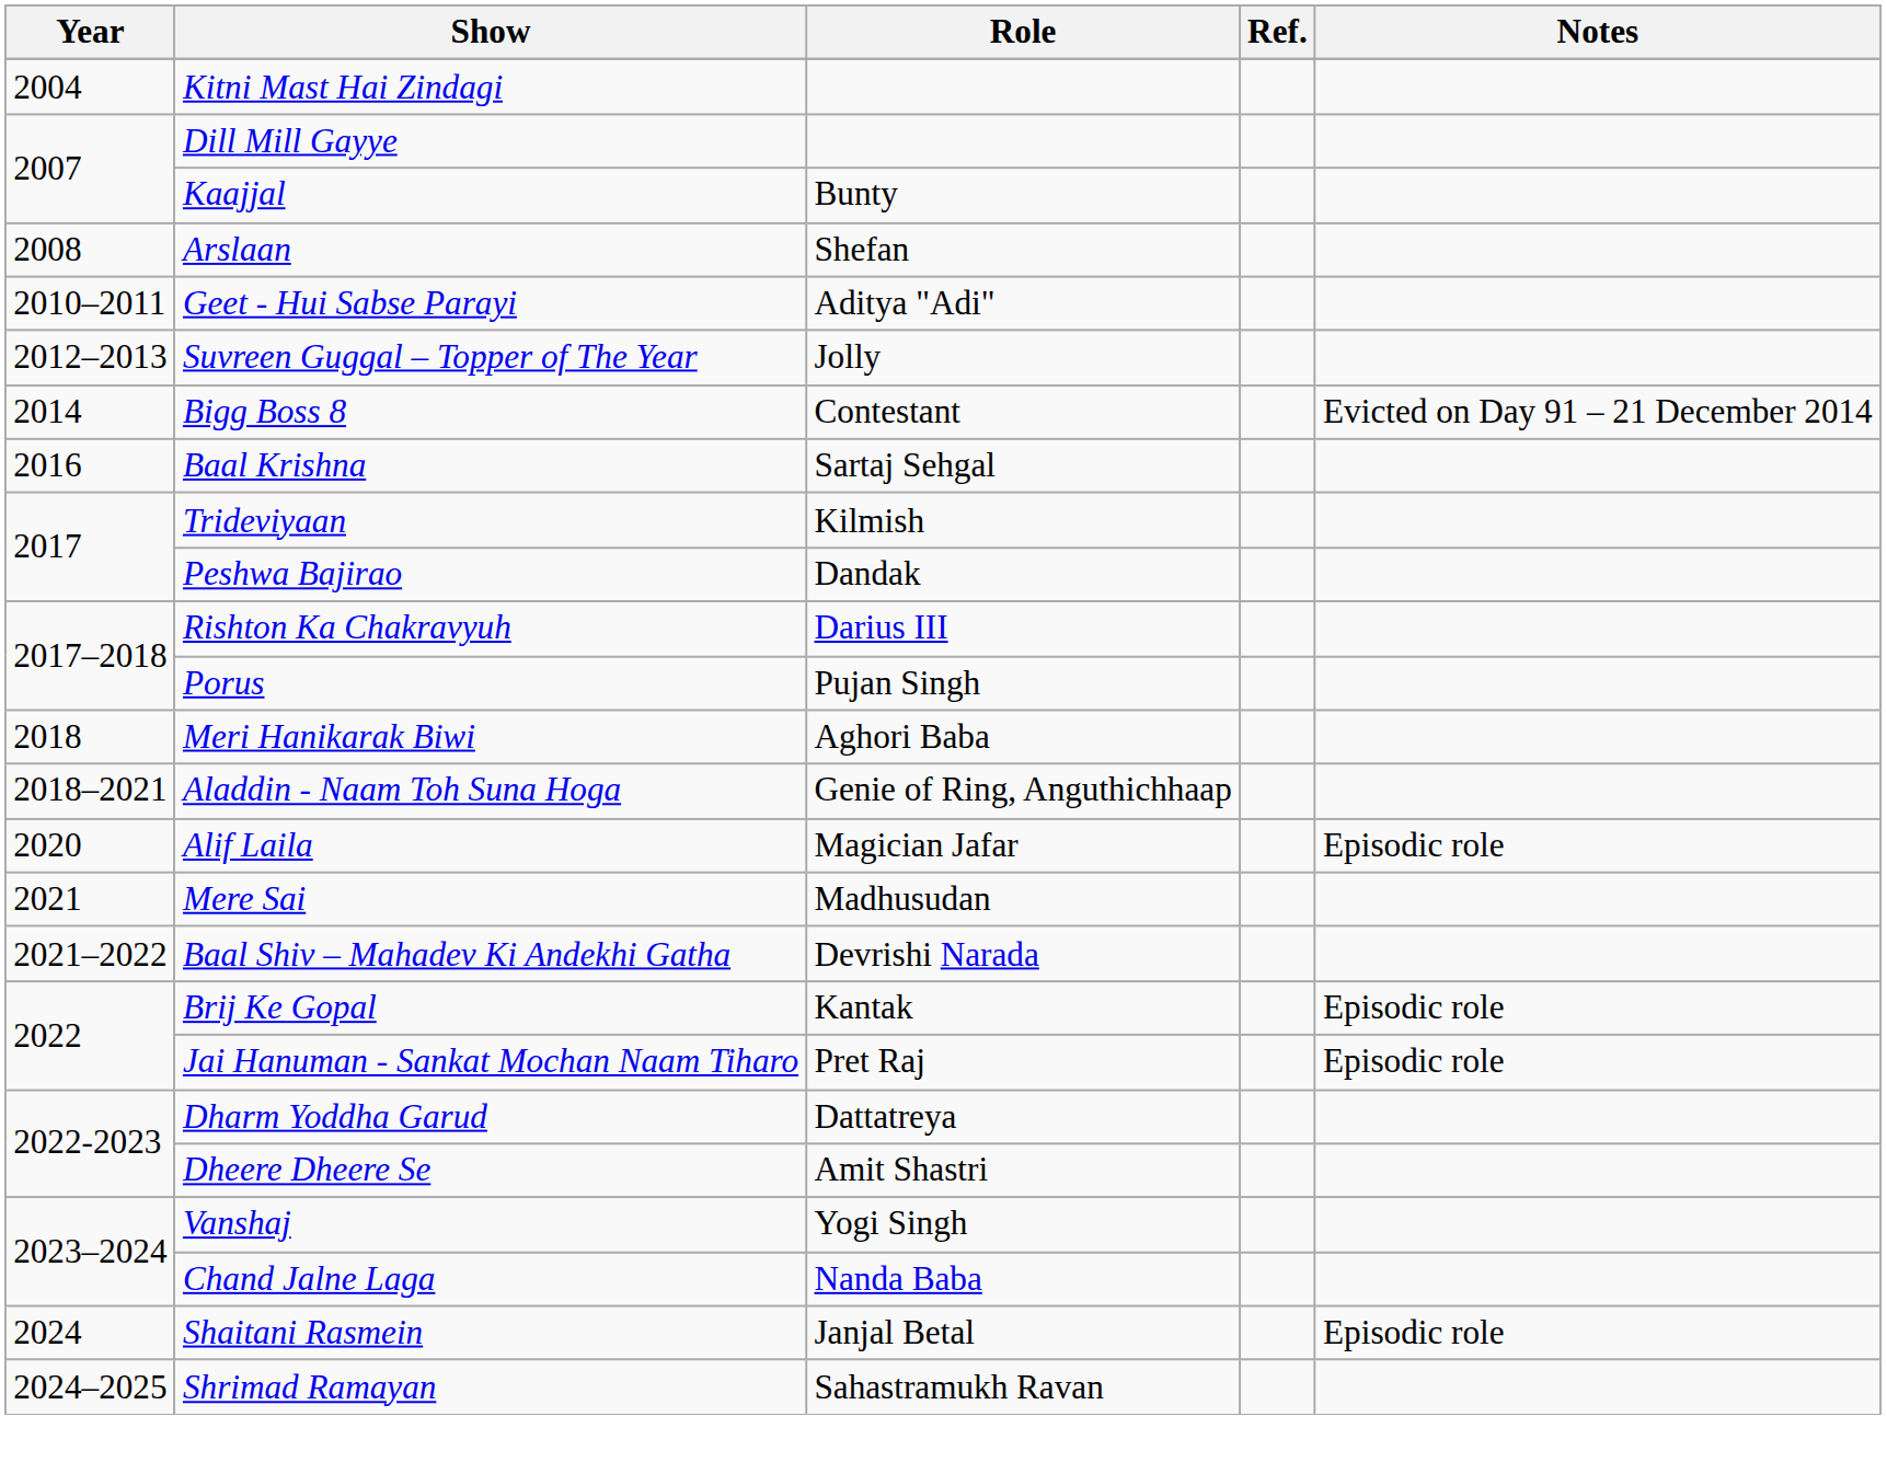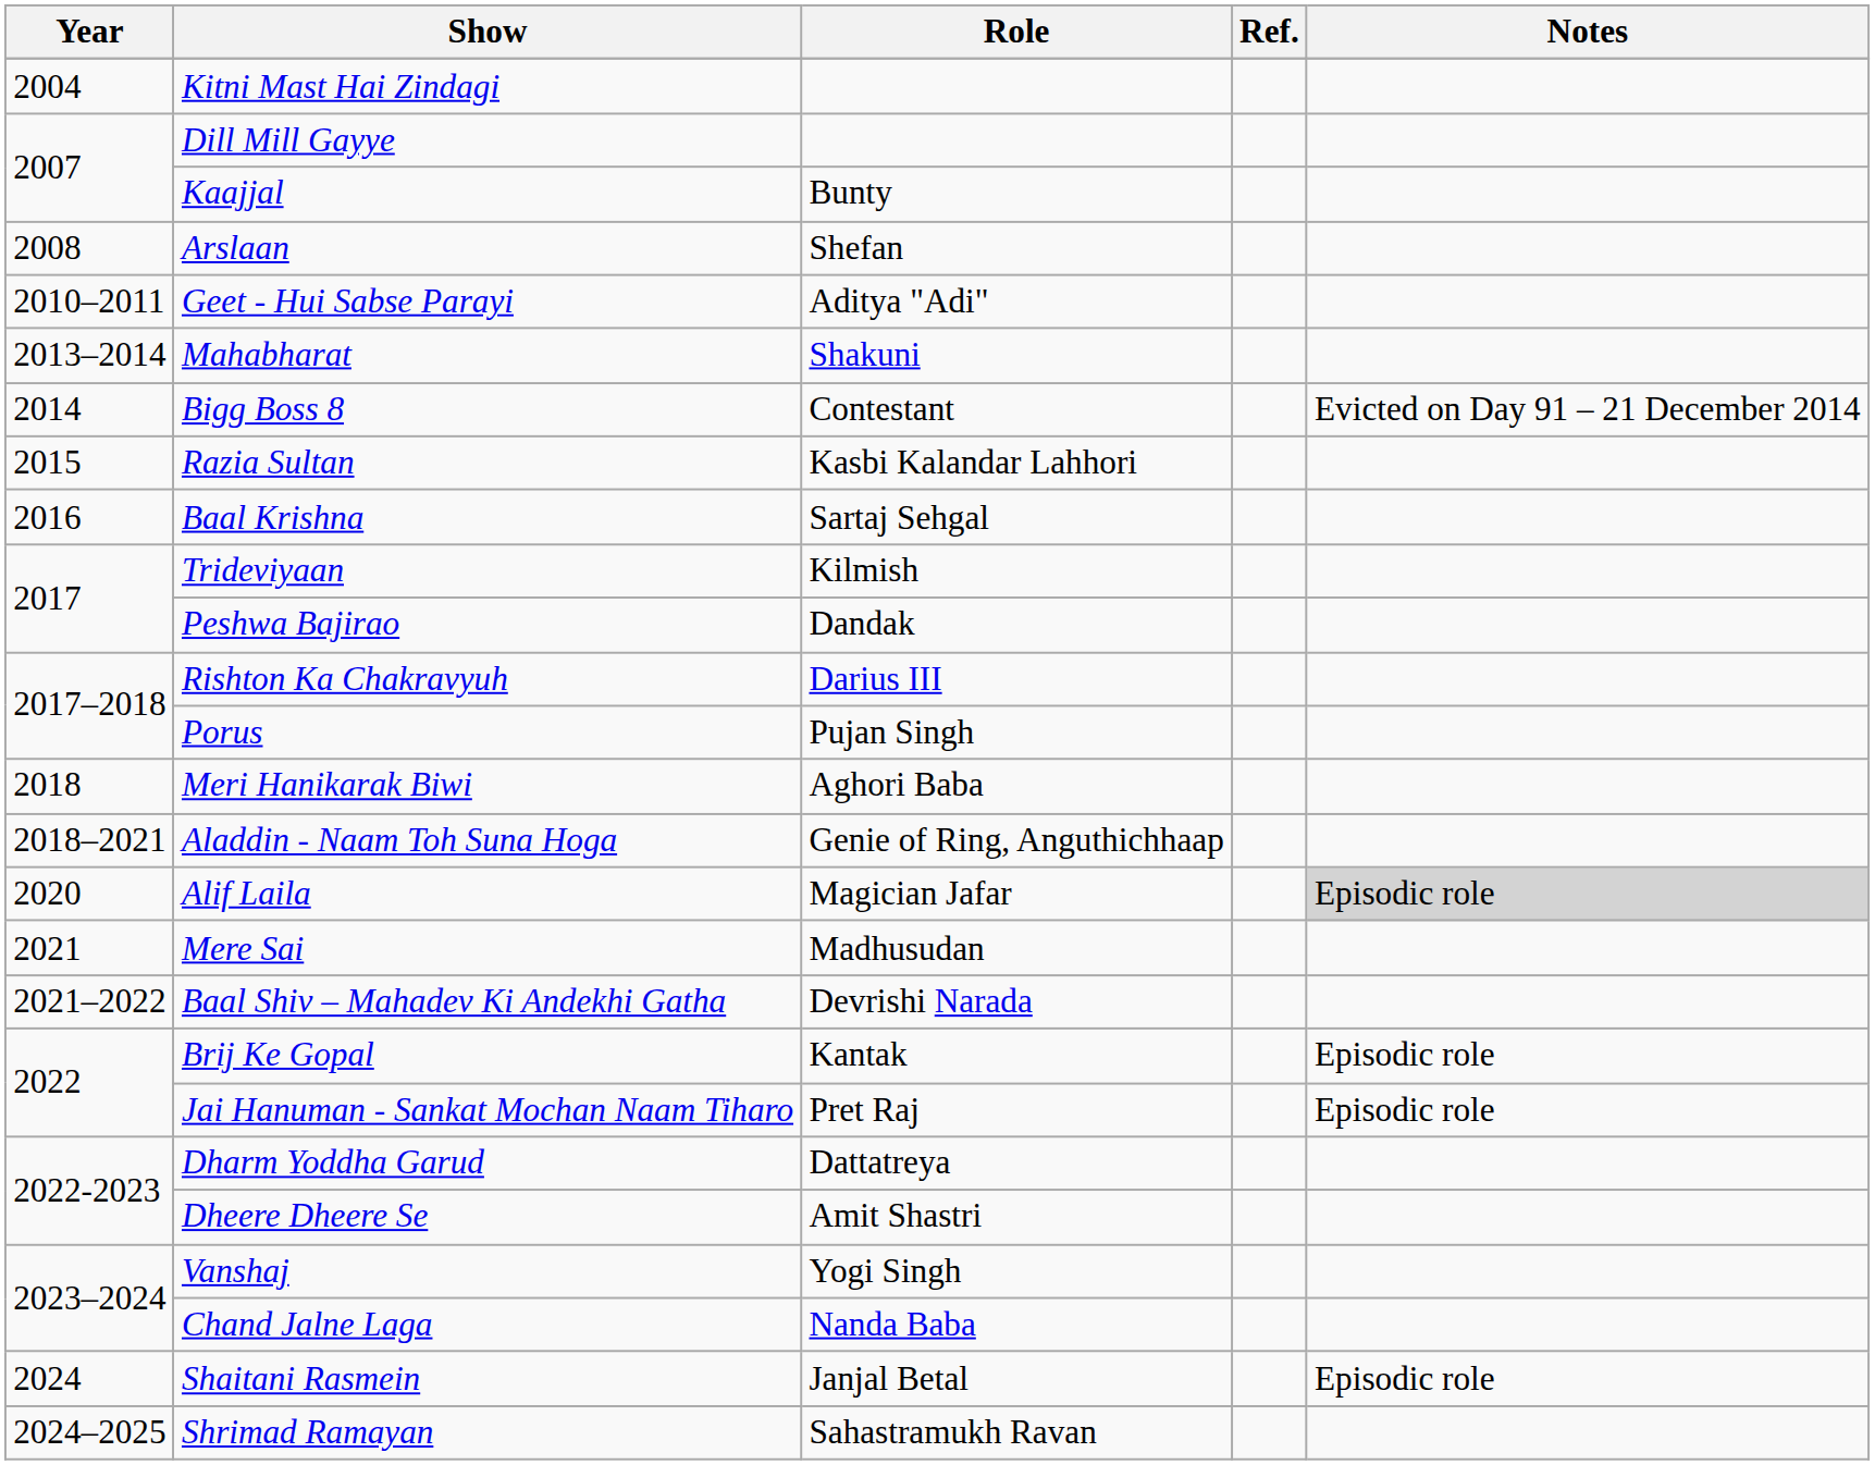- row: 2012–2013 | Suvreen Guggal – Topper of The Year | Jolly
+ row: 2013–2014 | Mahabharat | Shakuni
+ row: 2015 | Razia Sultan | Kasbi Kalandar Lahhori
Alif Laila | Notes: no background -> lightgrey background
